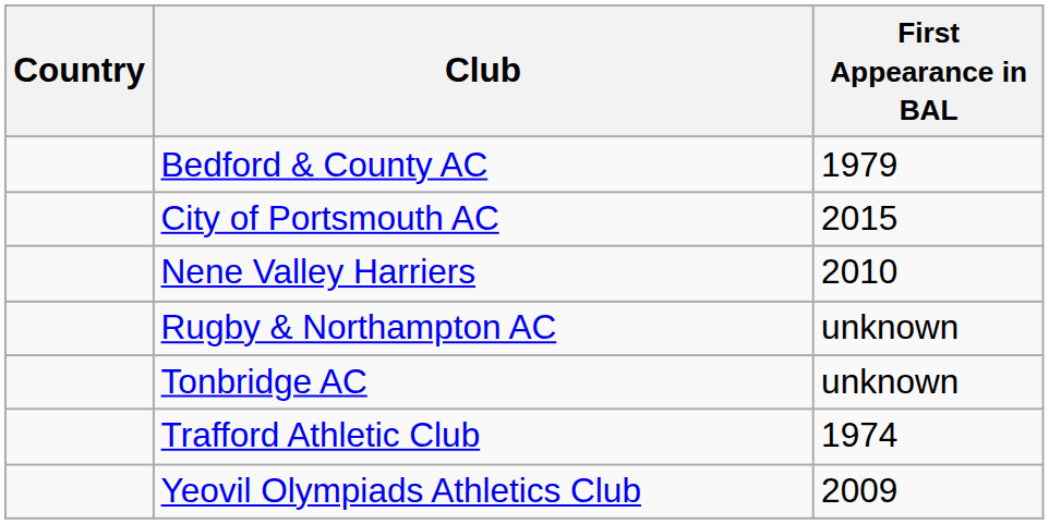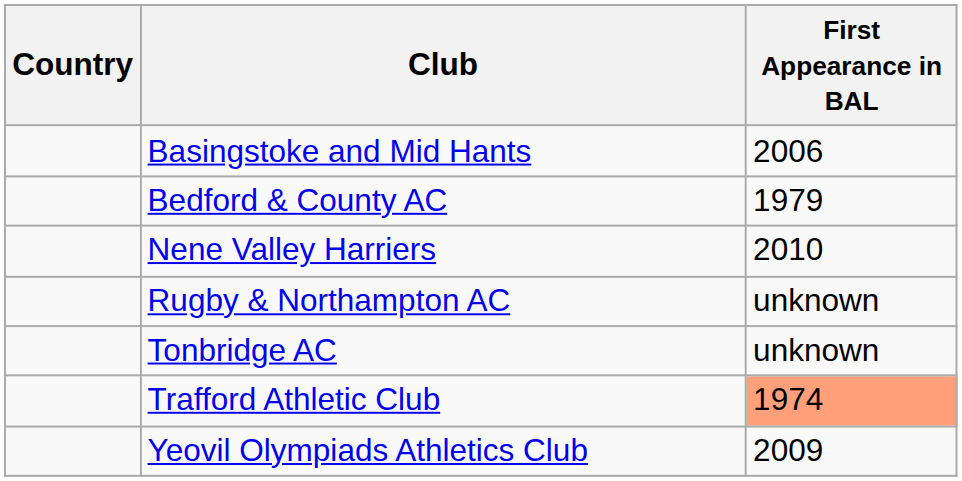+ row: Basingstoke and Mid Hants | 2006
- row: City of Portsmouth AC | 2015
Trafford Athletic Club | First Appearance in BAL: no background -> lightsalmon background
